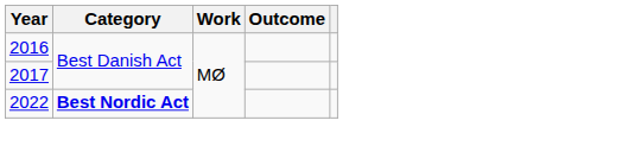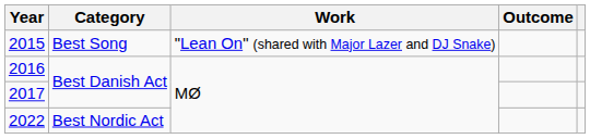+ row: 2015 | Best Song | "Lean On" (shared with Major Lazer and DJ Snake)
2022 | Category: bold -> normal
